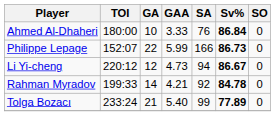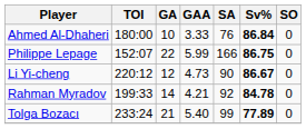Philippe Lepage | Sv%: 86.73 -> 86.75
Li Yi-cheng | SA: 94 -> 90
